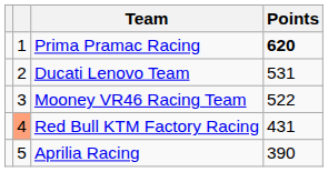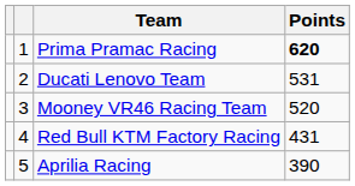Mooney VR46 Racing Team | Points: 522 -> 520
Red Bull KTM Factory Racing | column 2: lightsalmon background -> no background
